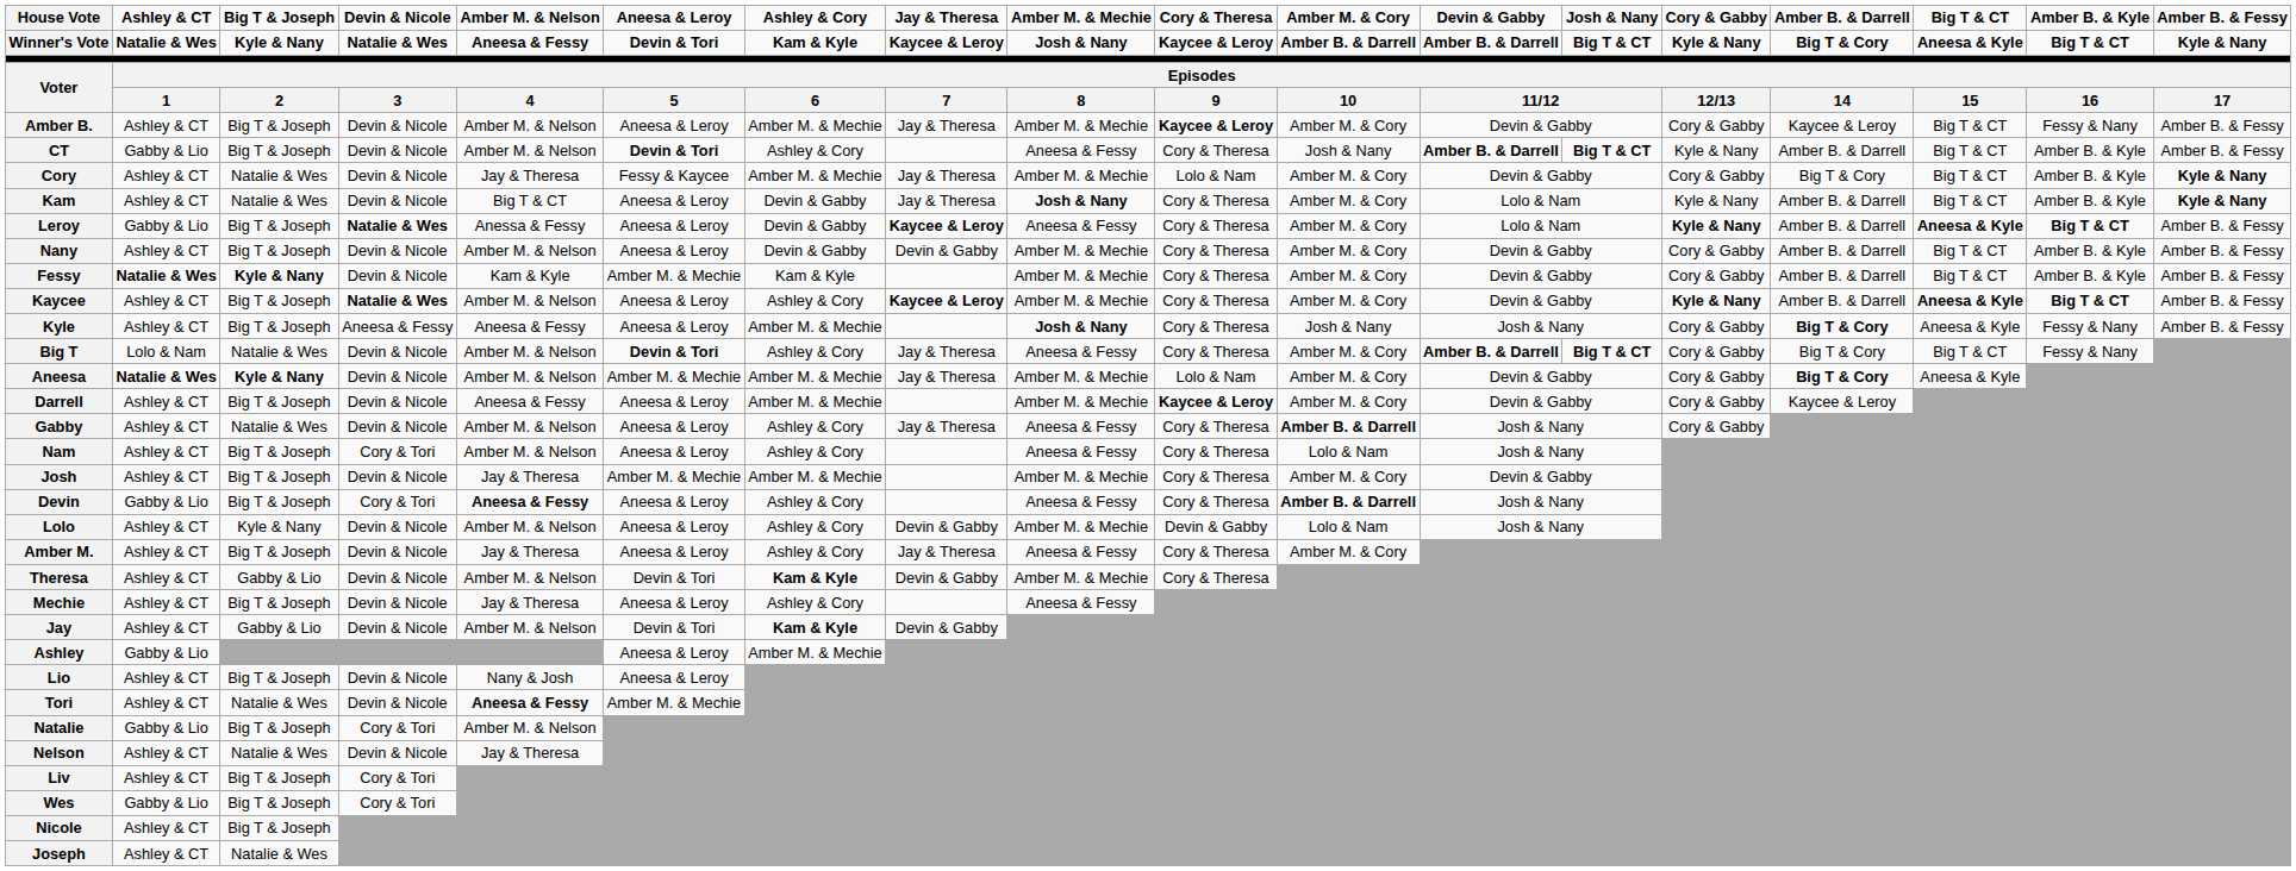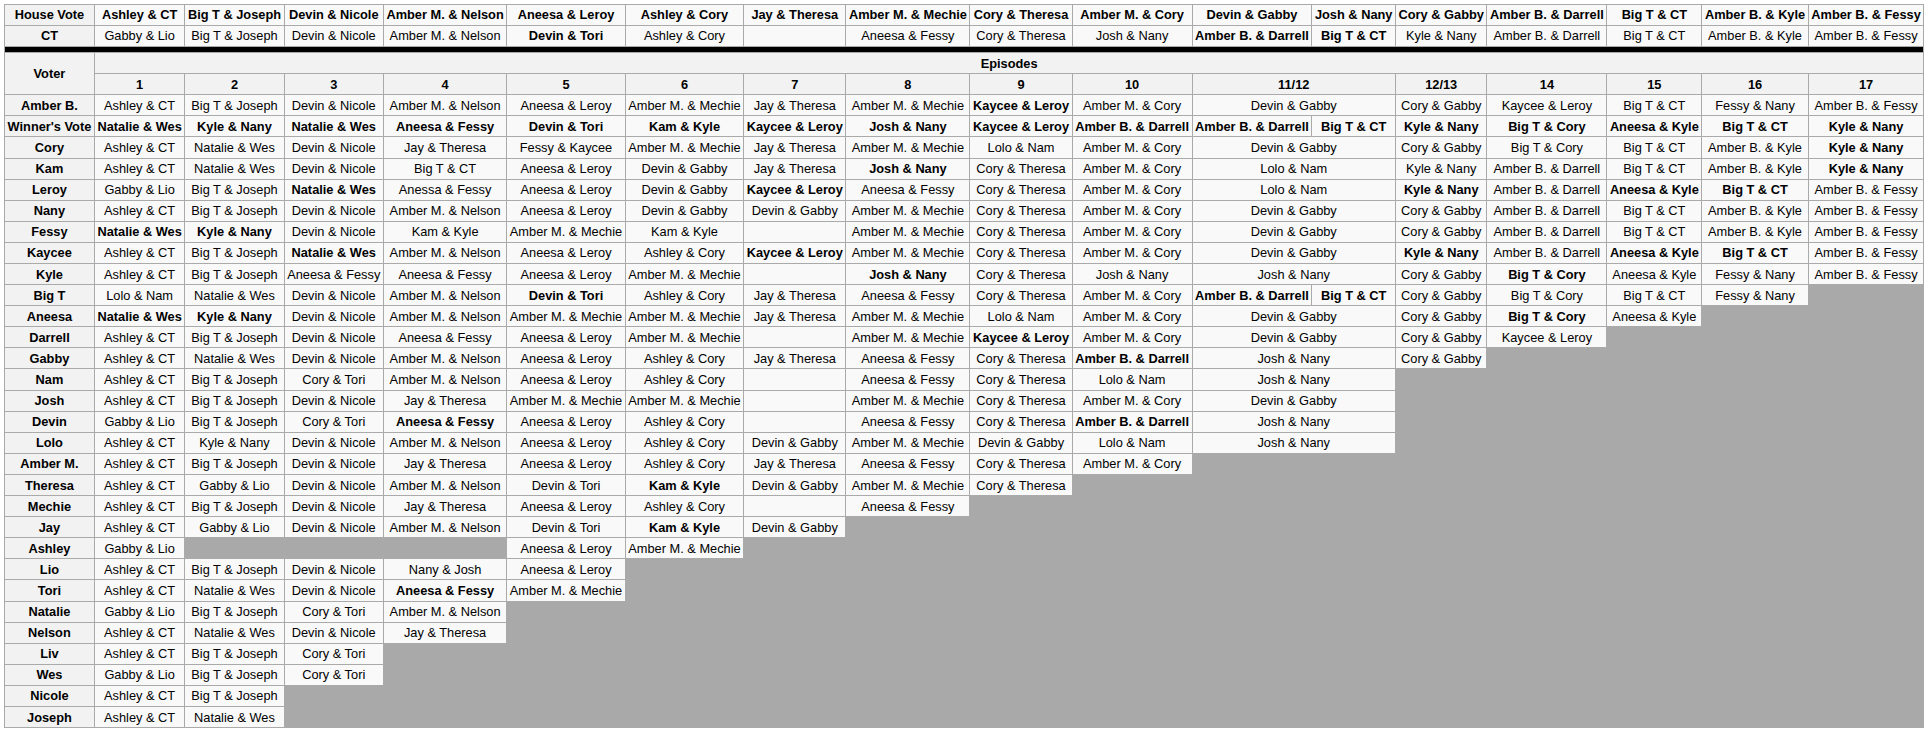rows swapped: Winner's Vote <-> CT
